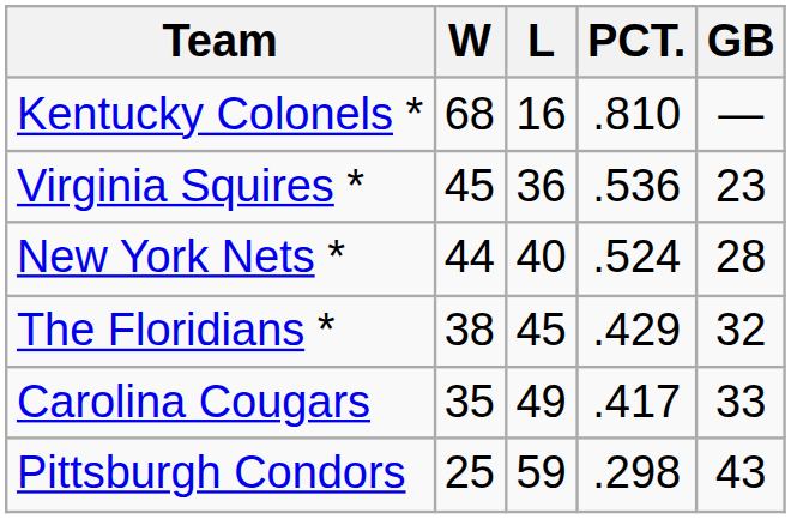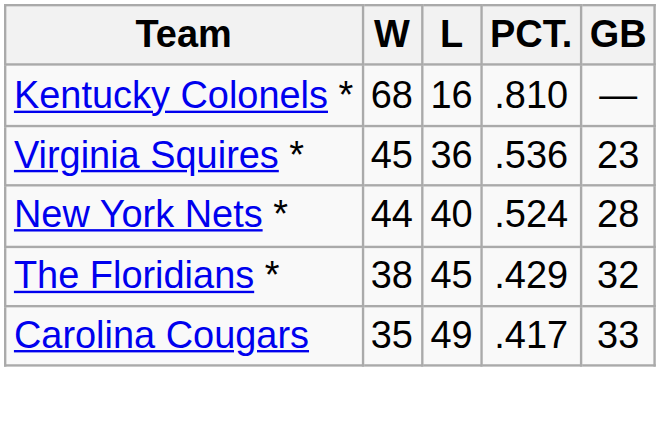- row: Pittsburgh Condors | 25 | 59 | .298 | 43
